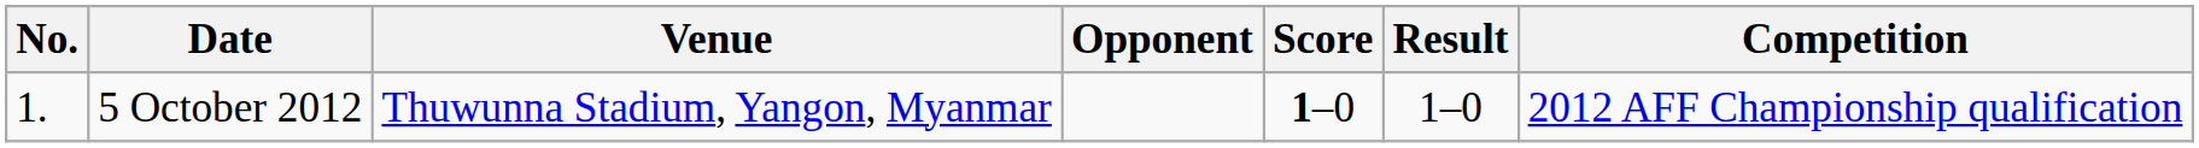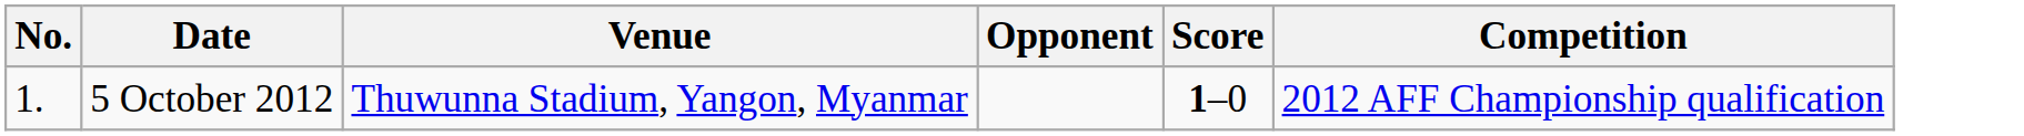- column: Result | 1–0
